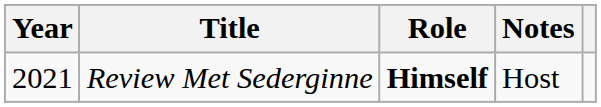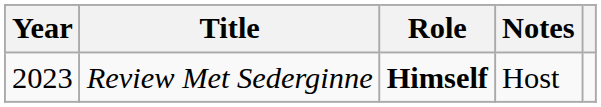Review Met Sederginne | Year: 2021 -> 2023
